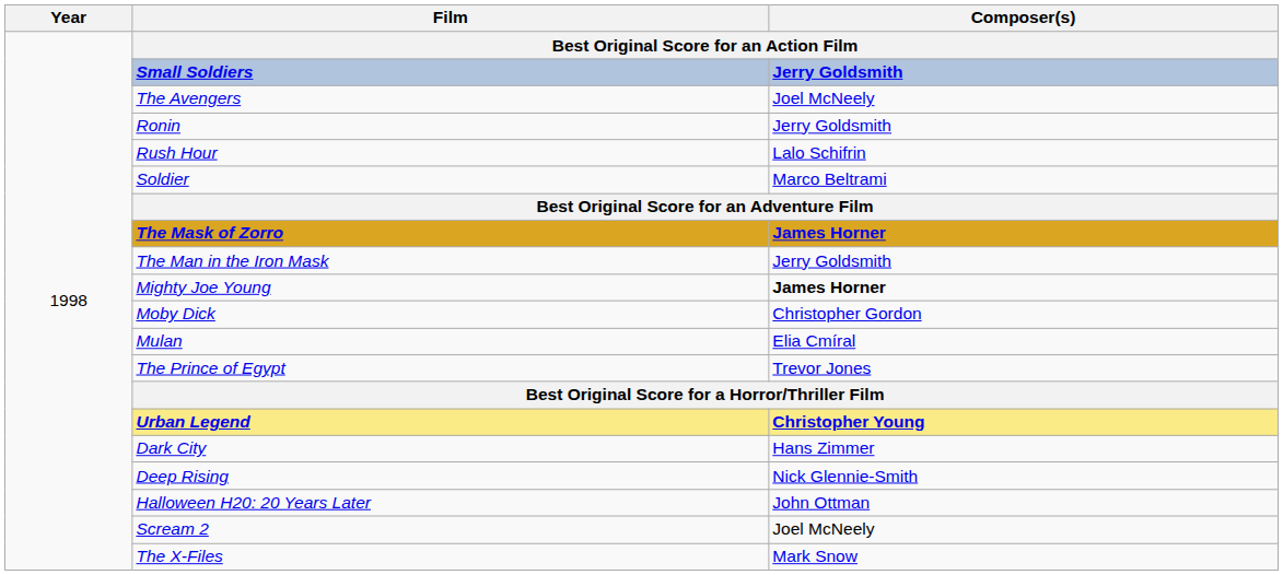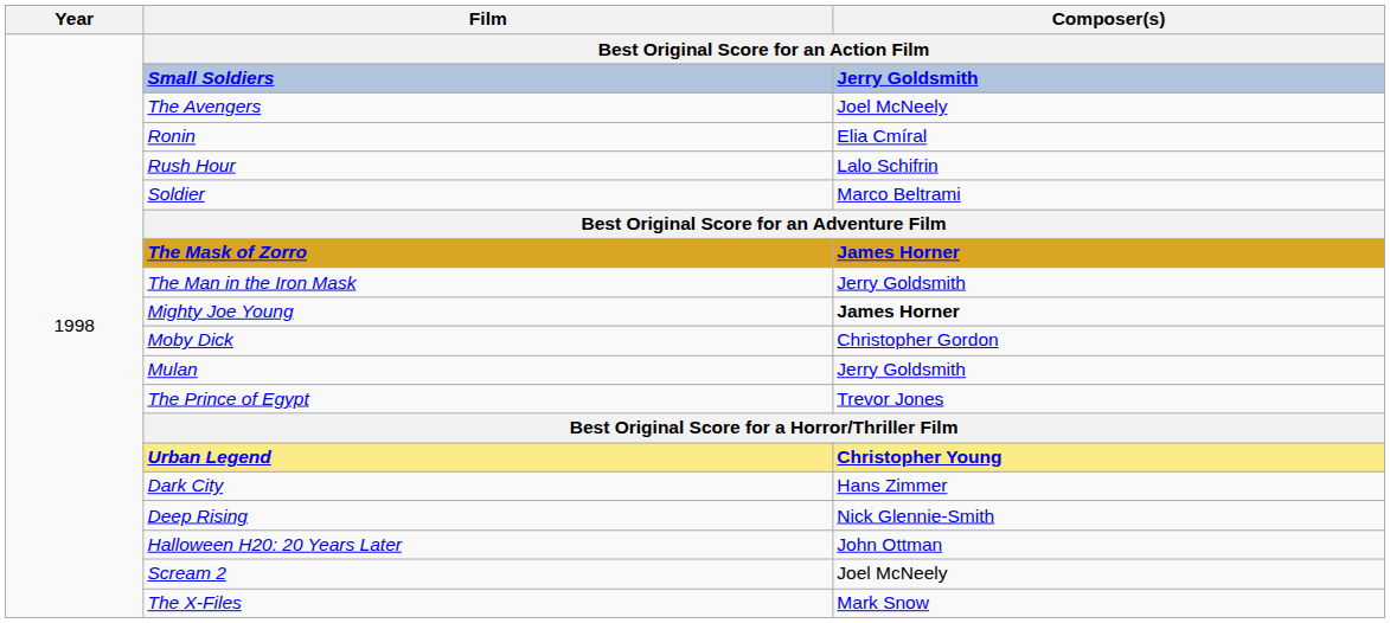Ronin | Composer(s): Jerry Goldsmith -> Elia Cmíral
Mulan | Composer(s): Elia Cmíral -> Jerry Goldsmith
